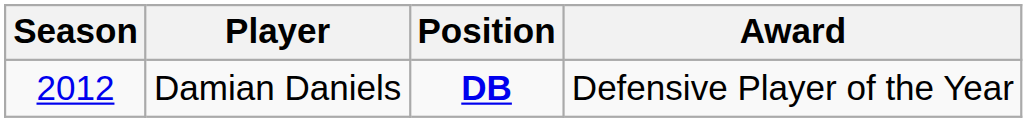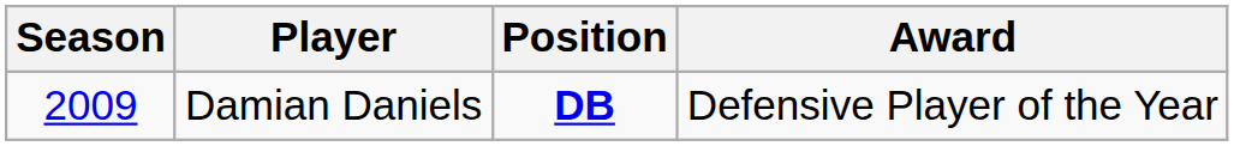Damian Daniels | Season: 2012 -> 2009
